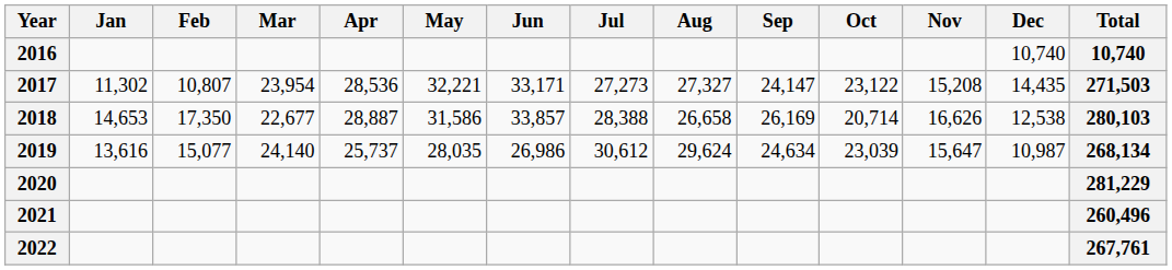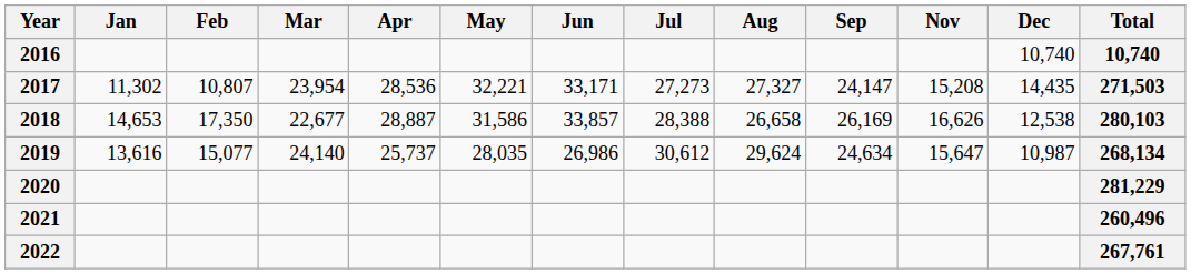- column: Oct | 23,122 | 20,714 | 23,039
